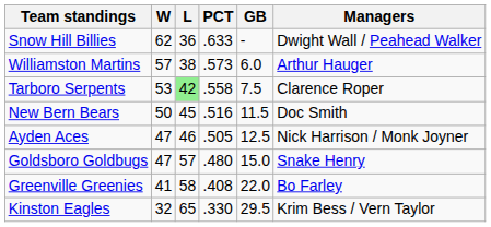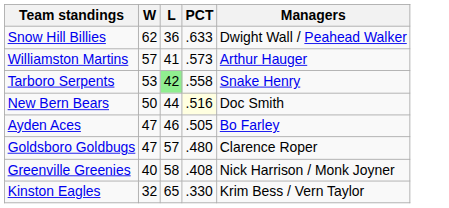- column: GB | - | 6.0 | 7.5 | 11.5 | 12.5 | 15.0 | 22.0 | 29.5
Williamston Martins | L: 38 -> 41
Tarboro Serpents | Managers: Clarence Roper -> Snake Henry
New Bern Bears | L: 45 -> 44
New Bern Bears | PCT: no background -> lightyellow background
Ayden Aces | Managers: Nick Harrison / Monk Joyner -> Bo Farley
Goldsboro Goldbugs | Managers: Snake Henry -> Clarence Roper
Greenville Greenies | W: 41 -> 40
Greenville Greenies | Managers: Bo Farley -> Nick Harrison / Monk Joyner
